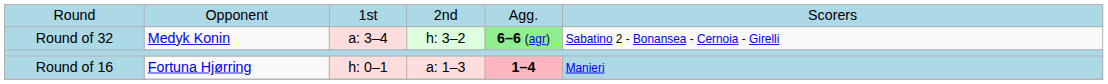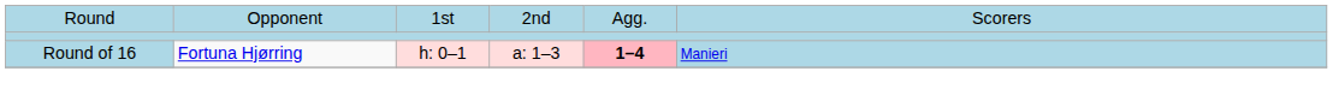- row: Round of 32 | Medyk Konin | a: 3–4 | h: 3–2 | 6–6 (agr) | Sabatino 2 - Bonansea - Cernoia - Girelli
